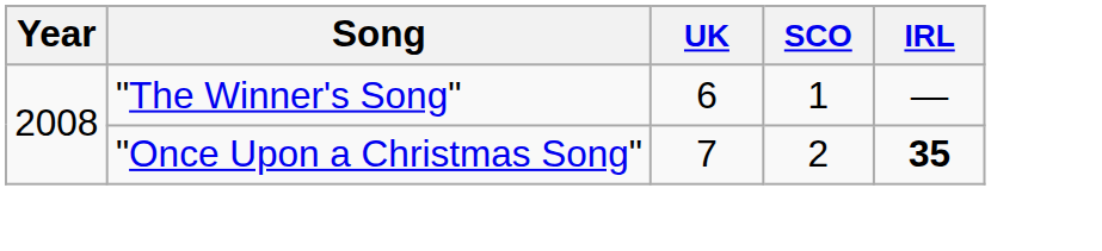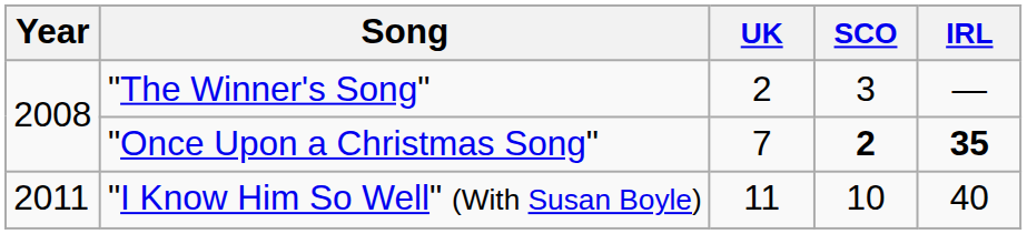"The Winner's Song" | UK: 6 -> 2
"The Winner's Song" | SCO: 1 -> 3
"Once Upon a Christmas Song" | SCO: normal -> bold
+ row: 2011 | "I Know Him So Well" (With Susan Boyle) | 11 | 10 | 40
